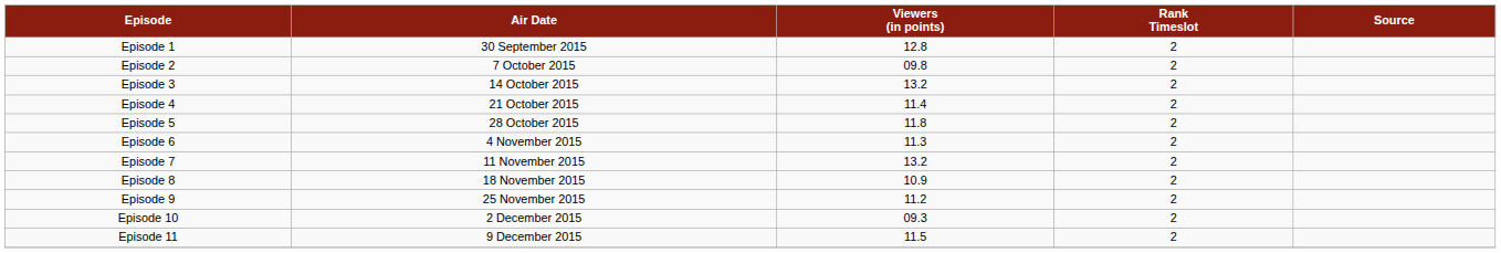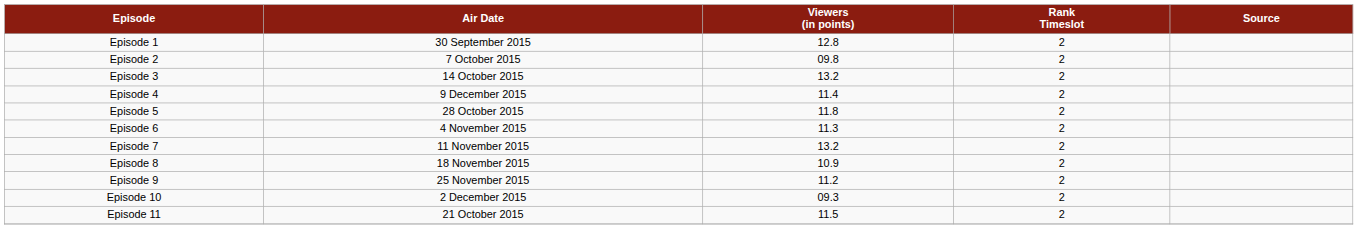Episode 4 | Air Date: 21 October 2015 -> 9 December 2015
Episode 11 | Air Date: 9 December 2015 -> 21 October 2015
